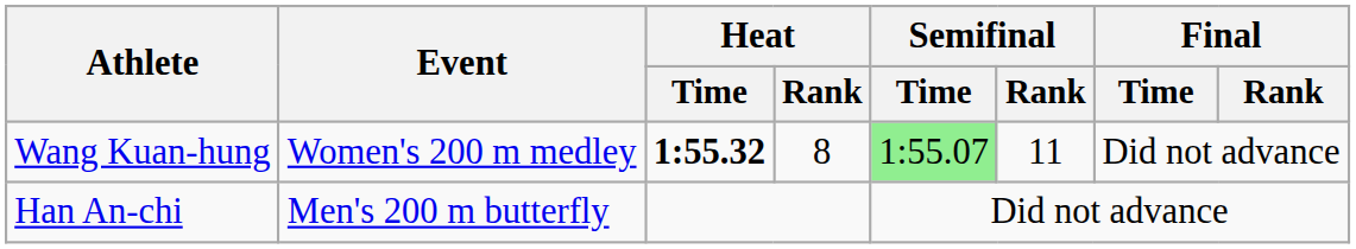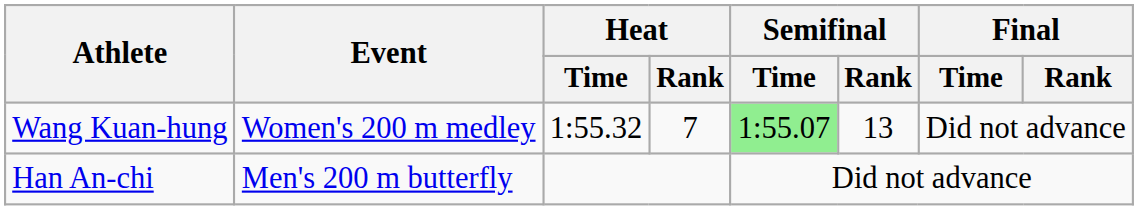Wang Kuan-hung | Heat / Time: bold -> normal
Wang Kuan-hung | Heat / Rank: 8 -> 7
Wang Kuan-hung | Semifinal / Rank: 11 -> 13
